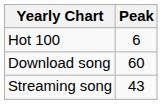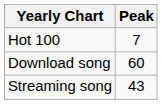Hot 100 | Peak: 6 -> 7
